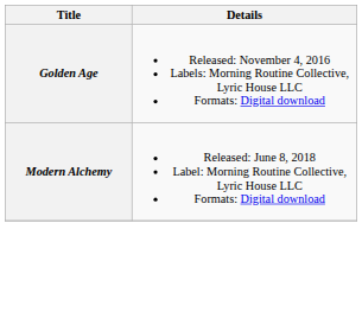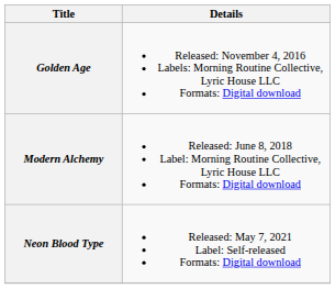+ row: Neon Blood Type | Released: May 7, 2021 Label: Self-released Formats: Digital download
